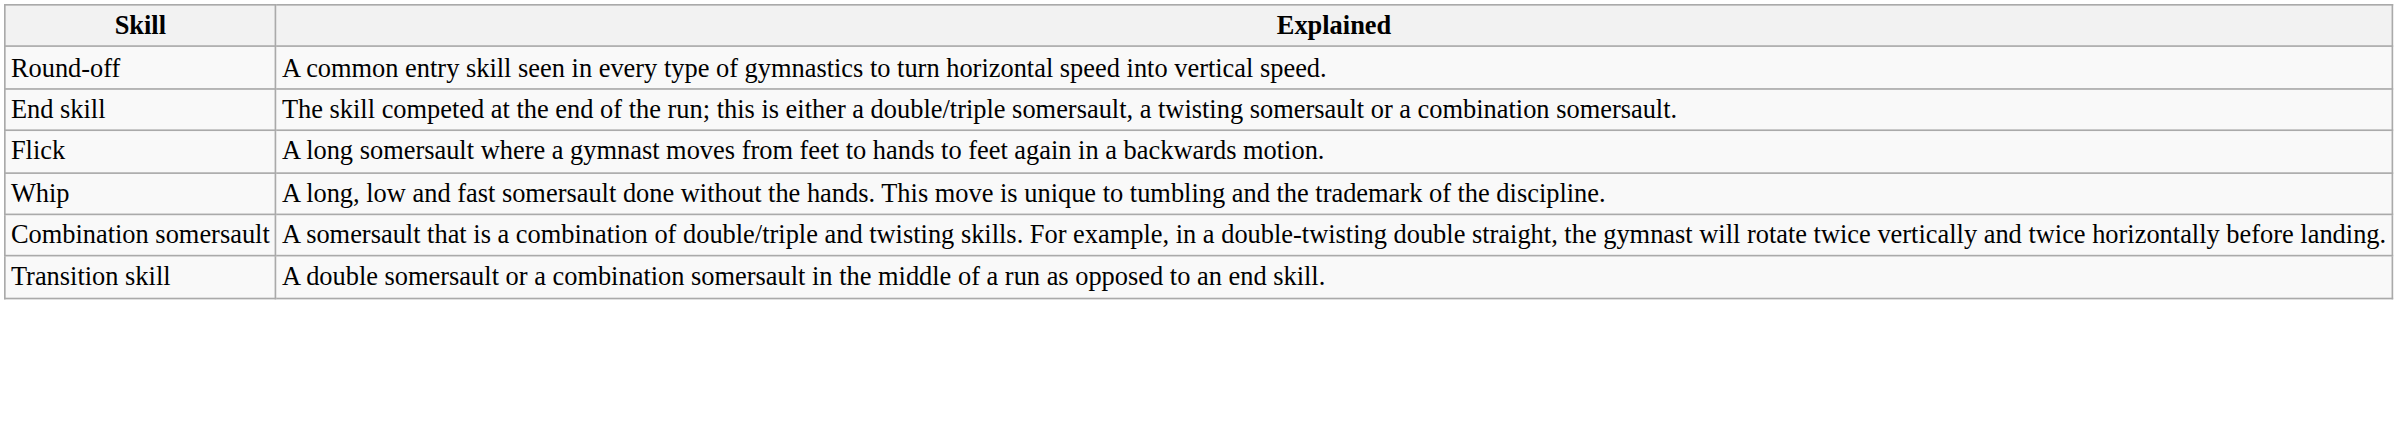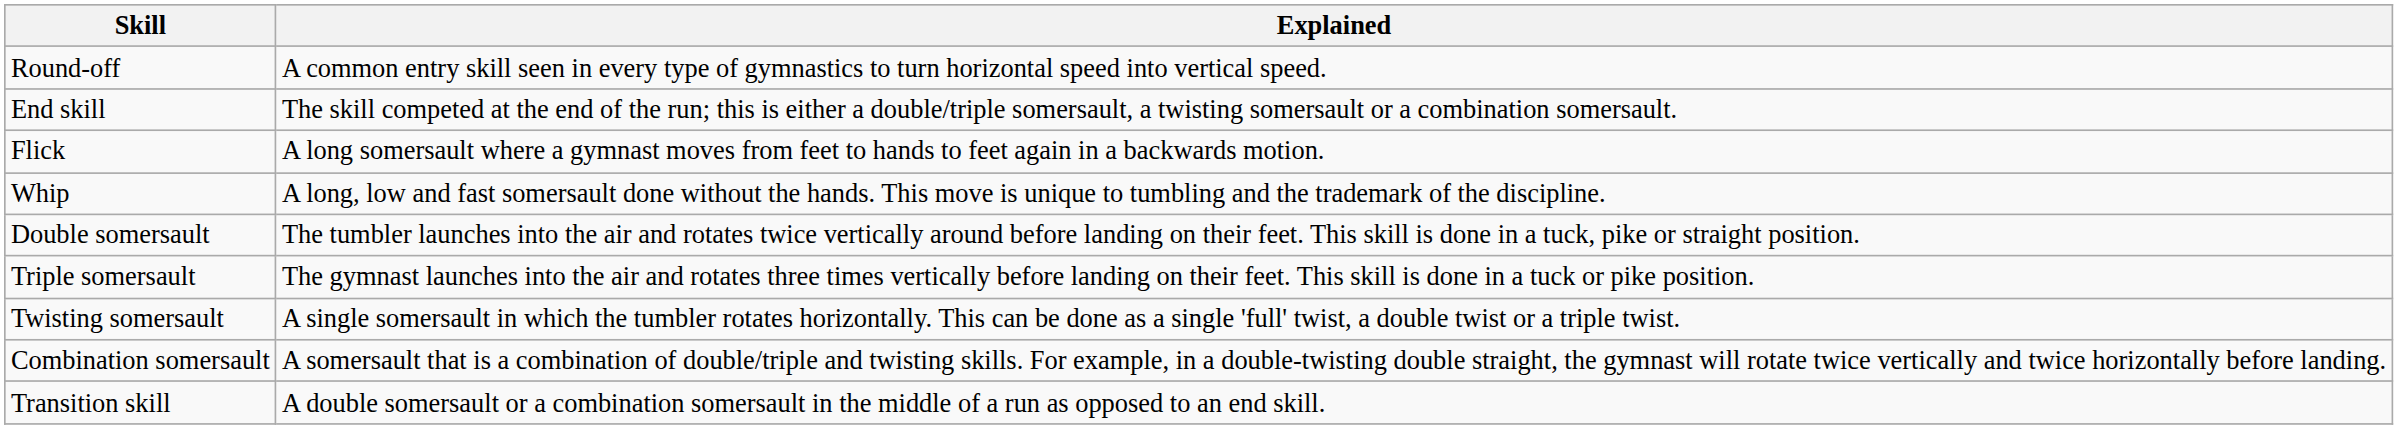+ row: Double somersault | The tumbler launches into the air and rotates twice vertically around before landing on their feet. This skill is done in a tuck, pike or straight position.
+ row: Triple somersault | The gymnast launches into the air and rotates three times vertically before landing on their feet. This skill is done in a tuck or pike position.
+ row: Twisting somersault | A single somersault in which the tumbler rotates horizontally. This can be done as a single 'full' twist, a double twist or a triple twist.
